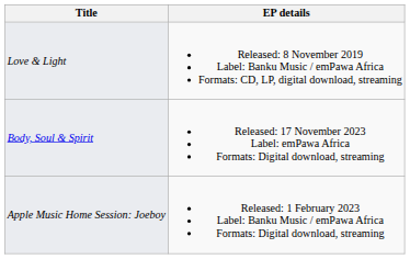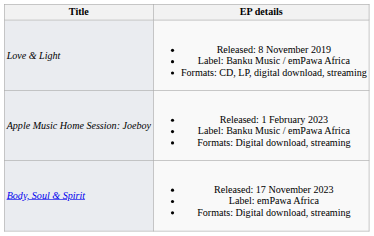rows swapped: Apple Music Home Session: Joeboy <-> Body, Soul & Spirit
